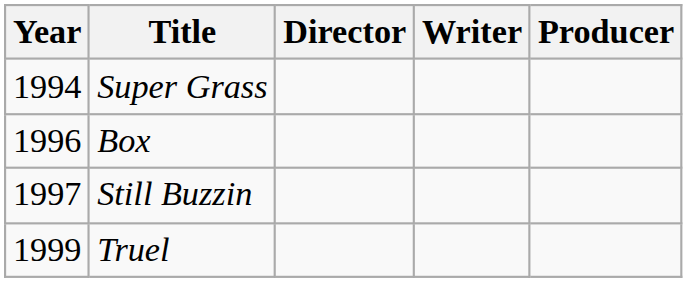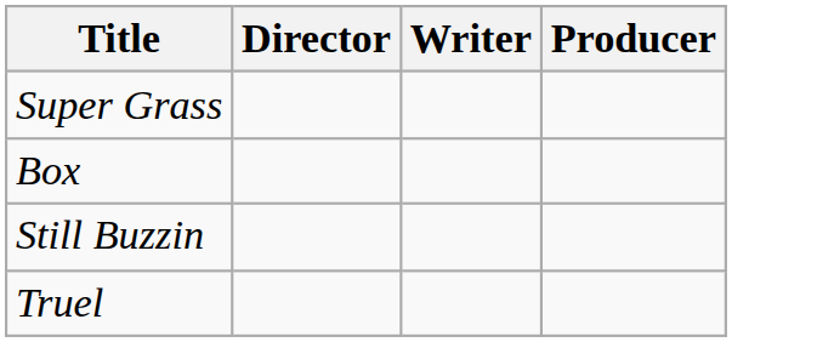- column: Year | 1994 | 1996 | 1997 | 1999
